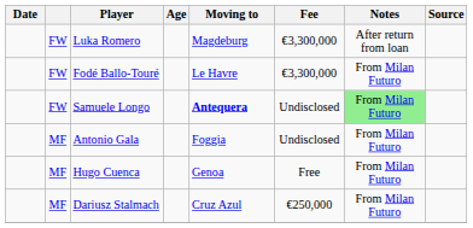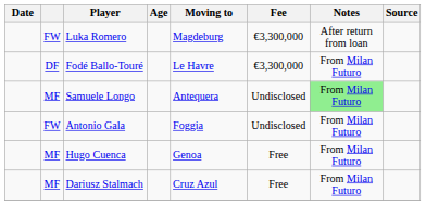Fodé Ballo-Touré | column 2: FW -> DF
Samuele Longo | column 2: FW -> MF
Samuele Longo | Moving to: bold -> normal
Antonio Gala | column 2: MF -> FW
Dariusz Stalmach | Fee: €250,000 -> Free
